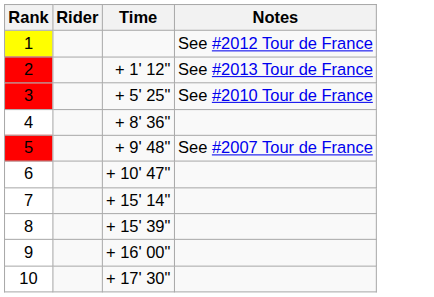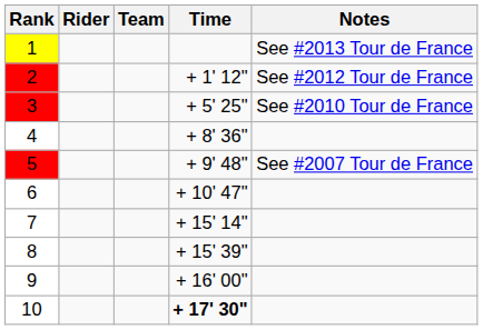+ column: Team
1 | Notes: See #2012 Tour de France -> See #2013 Tour de France
2 | Notes: See #2013 Tour de France -> See #2012 Tour de France
10 | Time: normal -> bold
